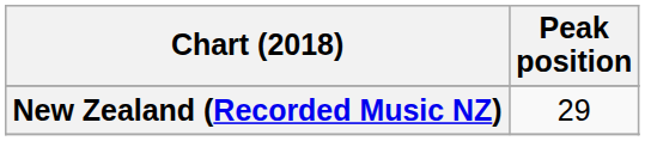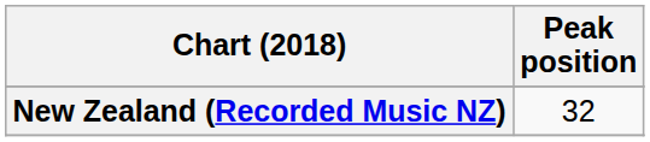New Zealand (Recorded Music NZ) | Peak position: 29 -> 32
